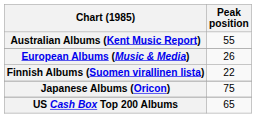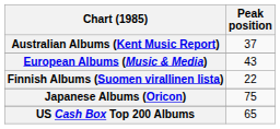Australian Albums (Kent Music Report) | Peak position: 55 -> 37
European Albums (Music & Media) | Peak position: 26 -> 43
